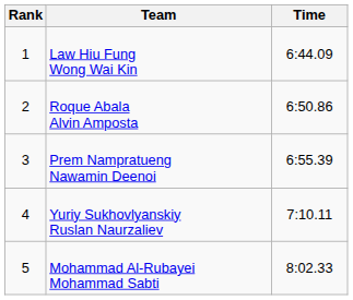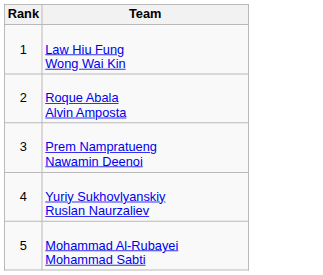- column: Time | 6:44.09 | 6:50.86 | 6:55.39 | 7:10.11 | 8:02.33
